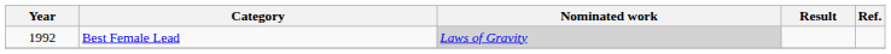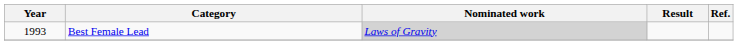Best Female Lead | Year: 1992 -> 1993
